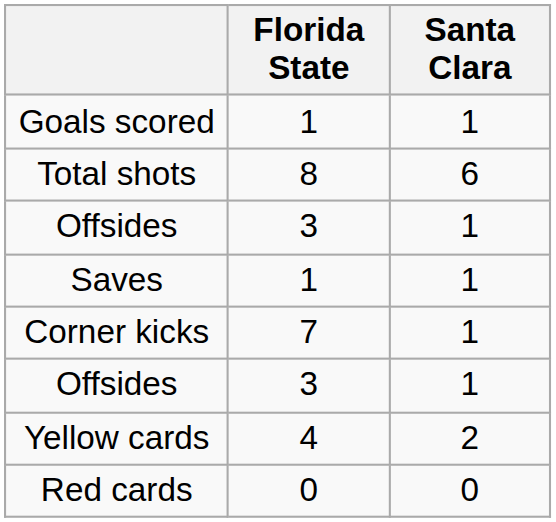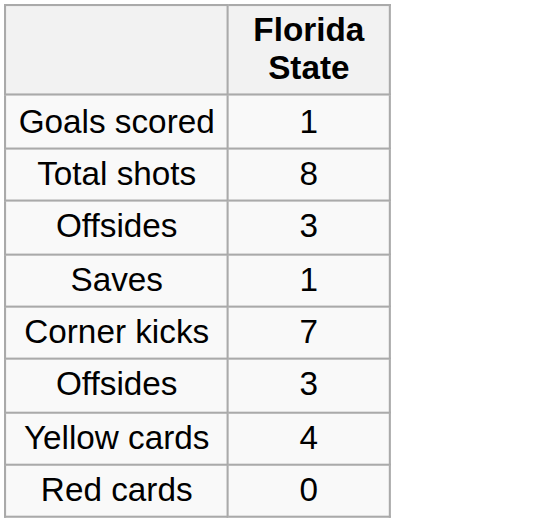- column: Santa Clara | 1 | 6 | 1 | 1 | 1 | 1 | 2 | 0
